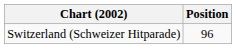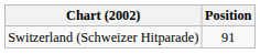Switzerland (Schweizer Hitparade) | Position: 96 -> 91
